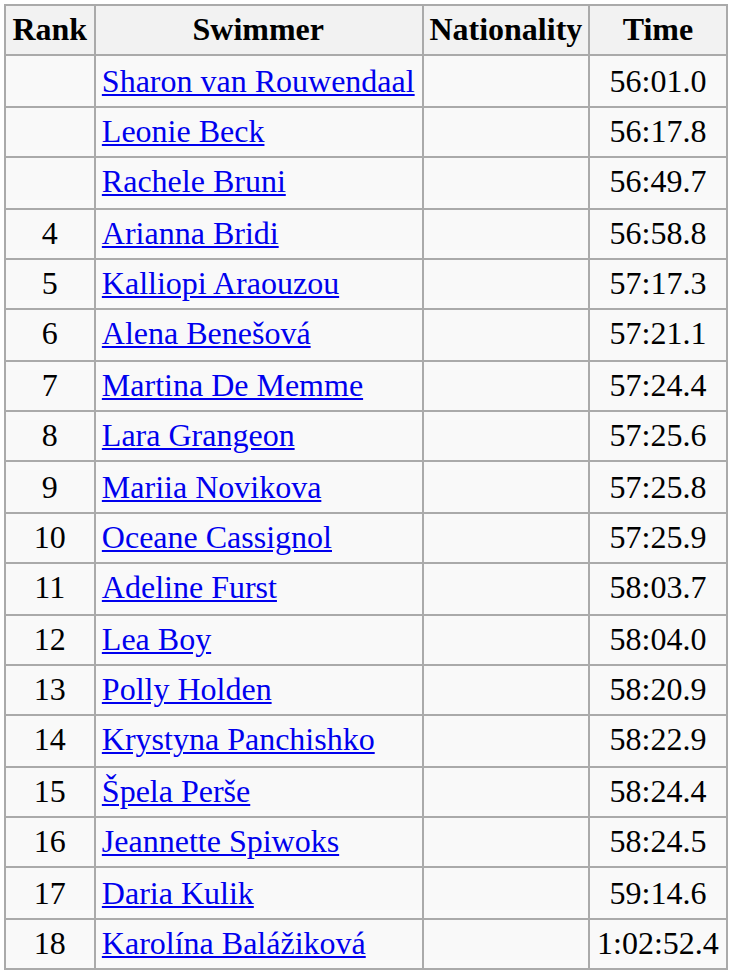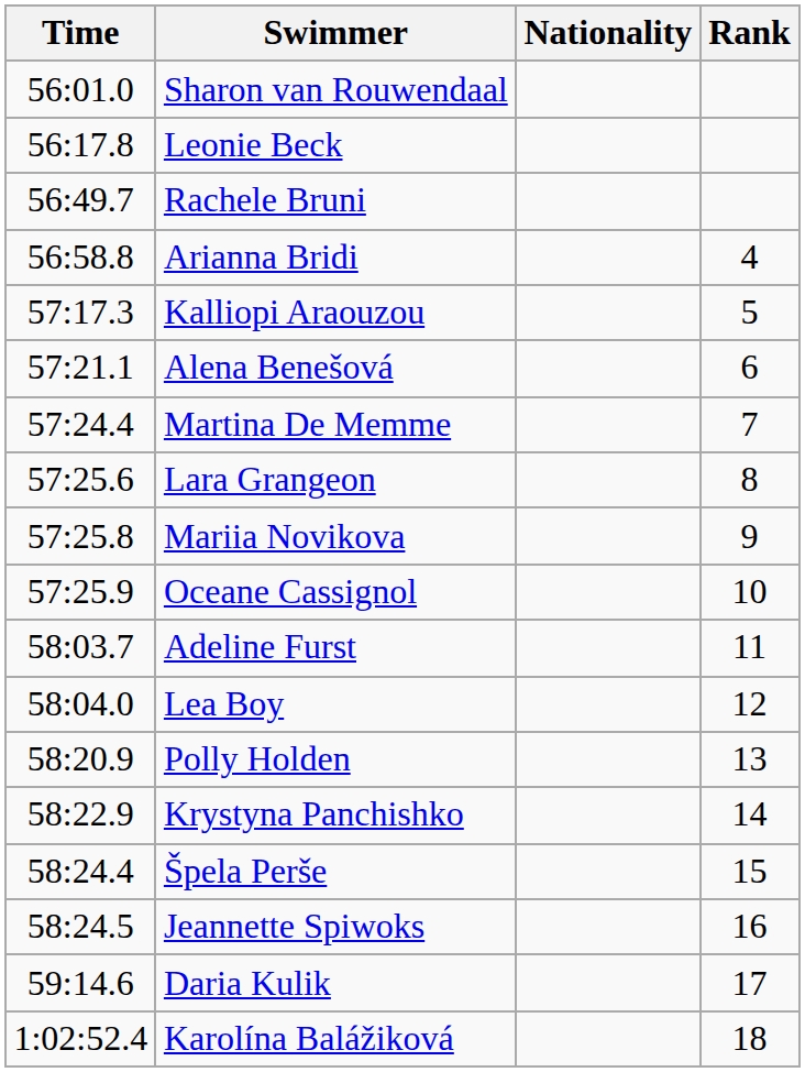columns swapped: Rank <-> Time
